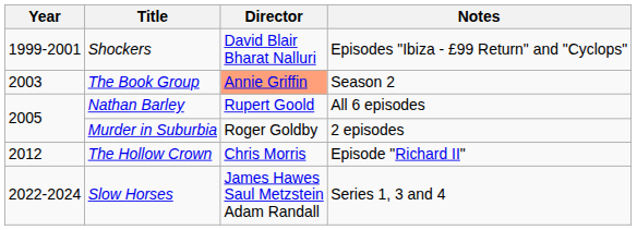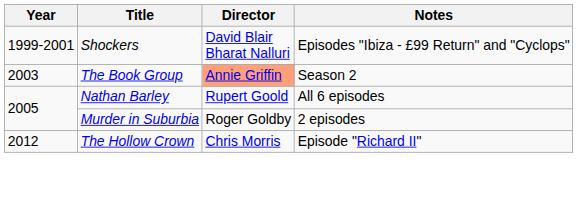- row: 2022-2024 | Slow Horses | James Hawes Saul Metzstein Adam Randall | Series 1, 3 and 4
